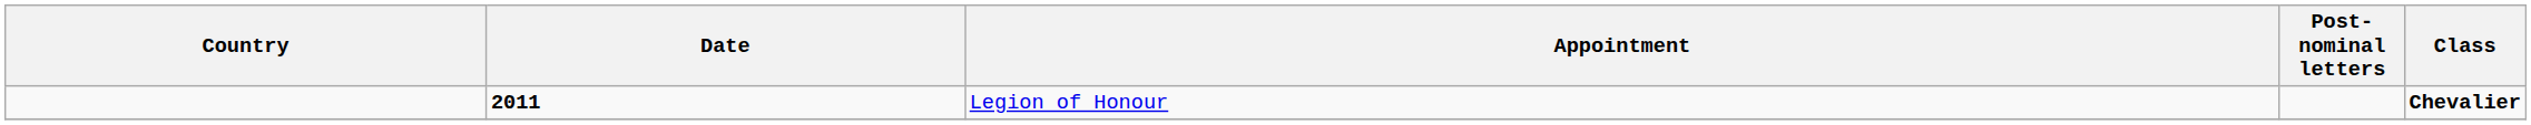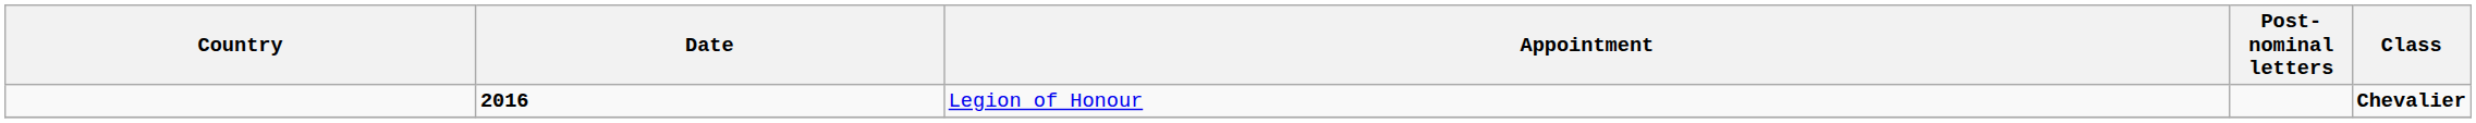Legion of Honour | Date: 2011 -> 2016
